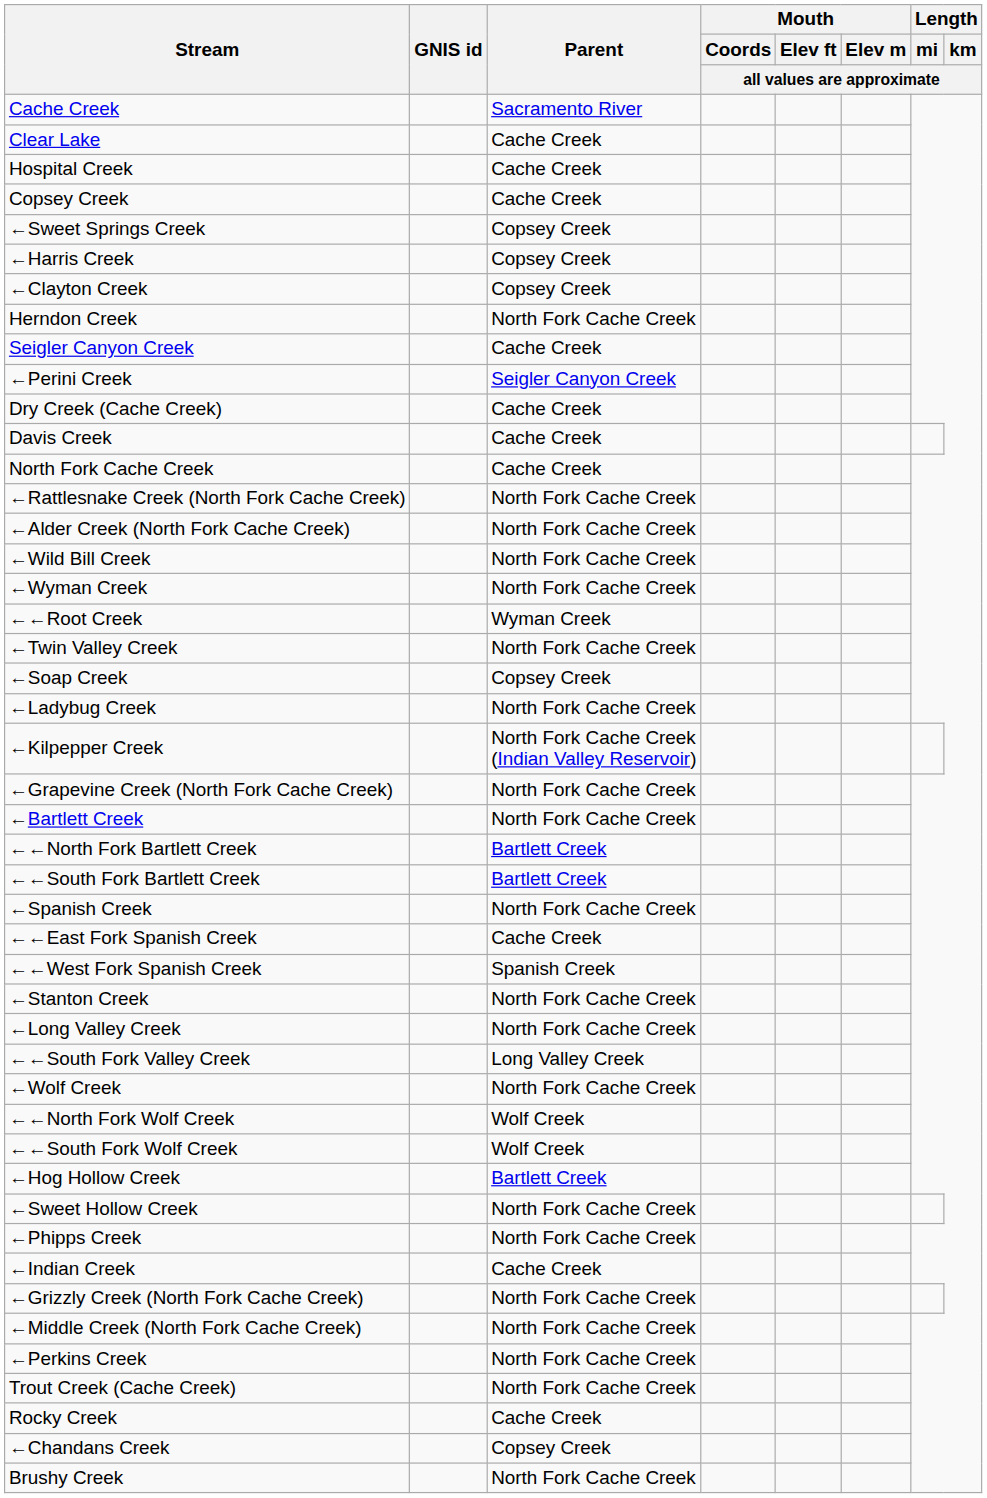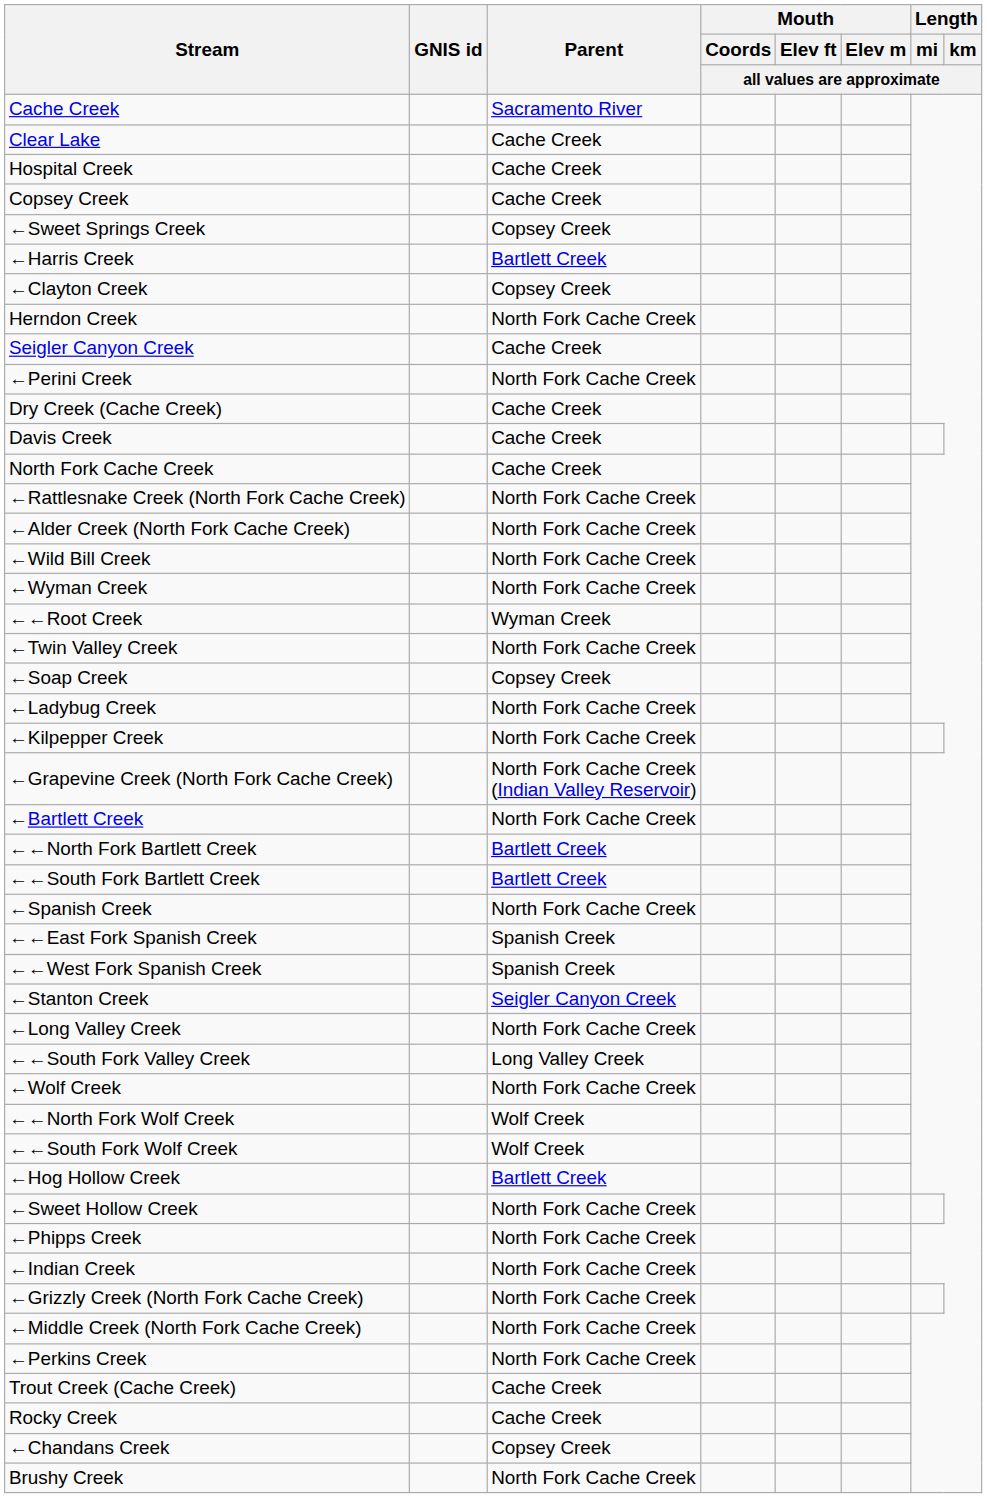←Harris Creek | Parent: Copsey Creek -> Bartlett Creek
←Perini Creek | Parent: Seigler Canyon Creek -> North Fork Cache Creek
←Kilpepper Creek | Parent: North Fork Cache Creek (Indian Valley Reservoir) -> North Fork Cache Creek
←Grapevine Creek (North Fork Cache Creek) | Parent: North Fork Cache Creek -> North Fork Cache Creek (Indian Valley Reservoir)
←←East Fork Spanish Creek | Parent: Cache Creek -> Spanish Creek
←Stanton Creek | Parent: North Fork Cache Creek -> Seigler Canyon Creek
←Indian Creek | Parent: Cache Creek -> North Fork Cache Creek
Trout Creek (Cache Creek) | Parent: North Fork Cache Creek -> Cache Creek
